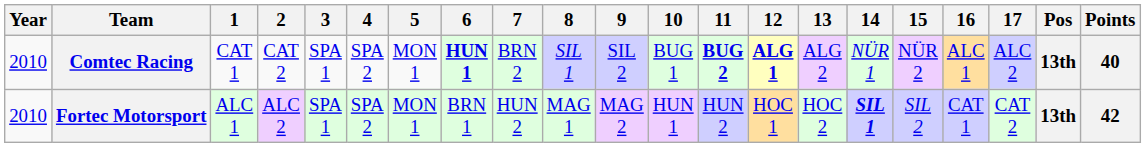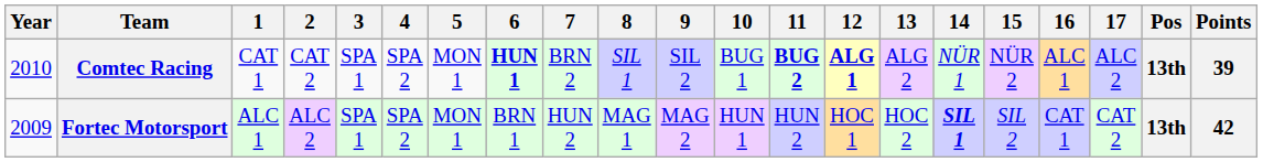Comtec Racing | Points: 40 -> 39
Fortec Motorsport | Year: 2010 -> 2009
